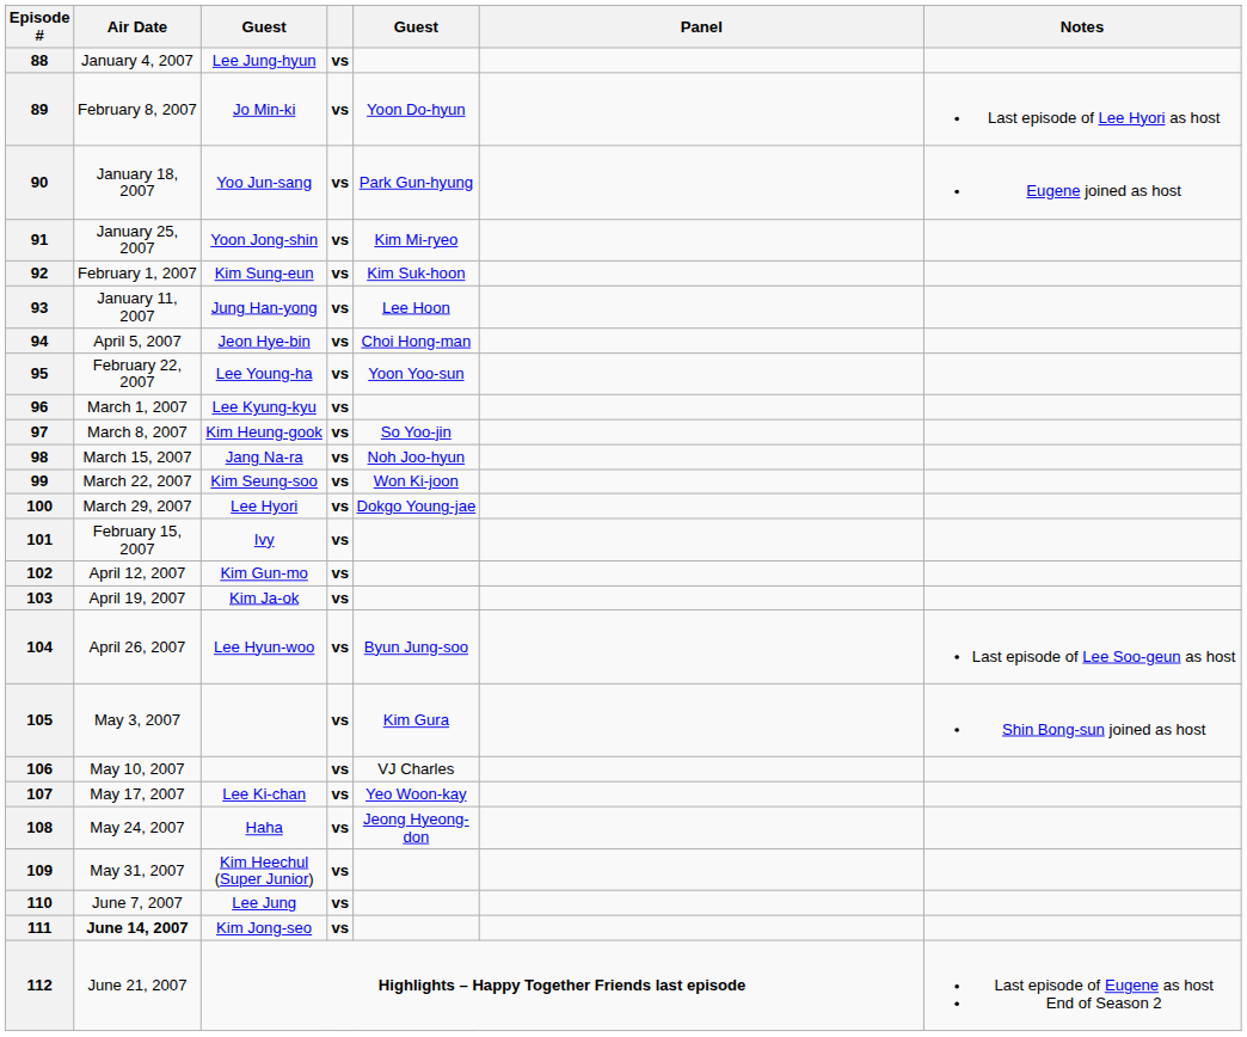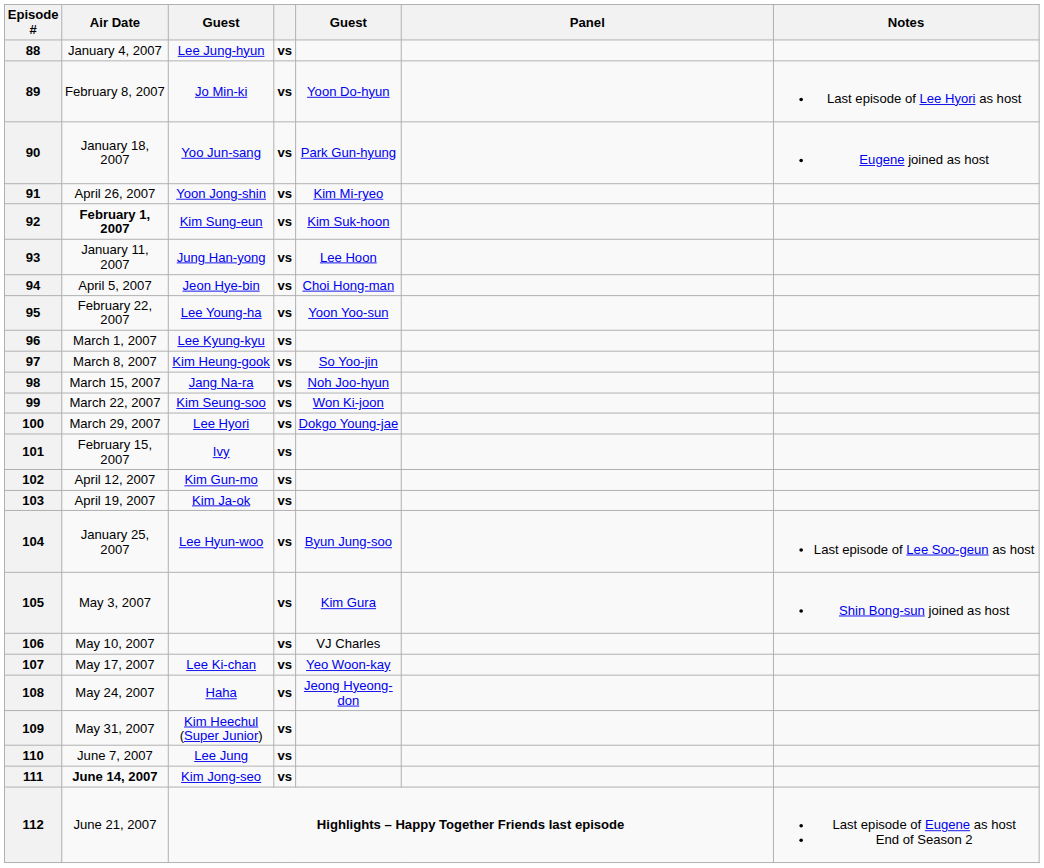91 | Air Date: January 25, 2007 -> April 26, 2007
92 | Air Date: normal -> bold
104 | Air Date: April 26, 2007 -> January 25, 2007
